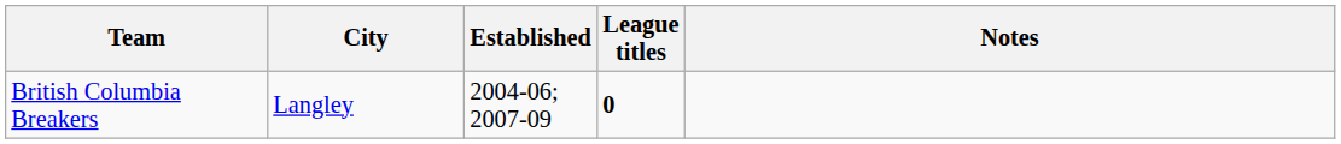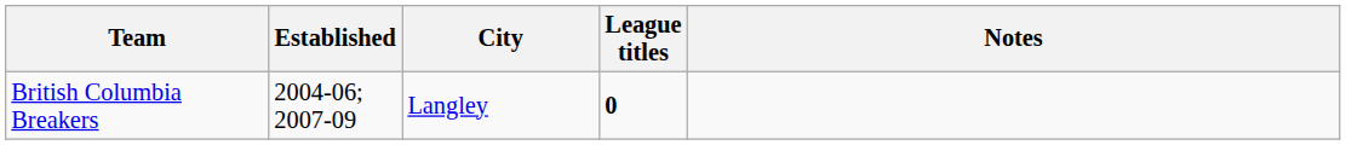columns swapped: City <-> Established
